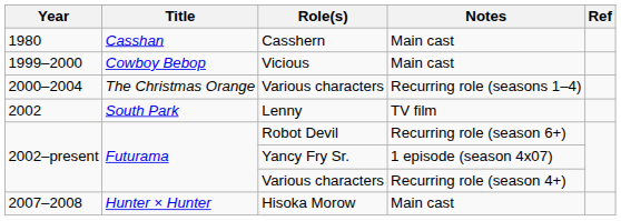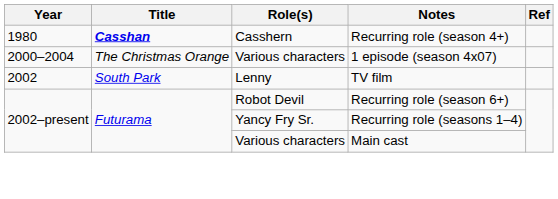Casshern | Title: normal -> bold
Casshern | Notes: Main cast -> Recurring role (season 4+)
- row: 1999–2000 | Cowboy Bebop | Vicious | Main cast
2000–2004 / Various characters | Notes: Recurring role (seasons 1–4) -> 1 episode (season 4x07)
Yancy Fry Sr. | Notes: 1 episode (season 4x07) -> Recurring role (seasons 1–4)
2002–present / Various characters | Notes: Recurring role (season 4+) -> Main cast
- row: 2007–2008 | Hunter × Hunter | Hisoka Morow | Main cast
